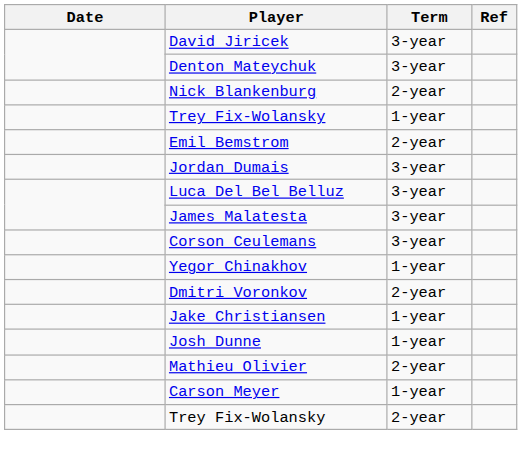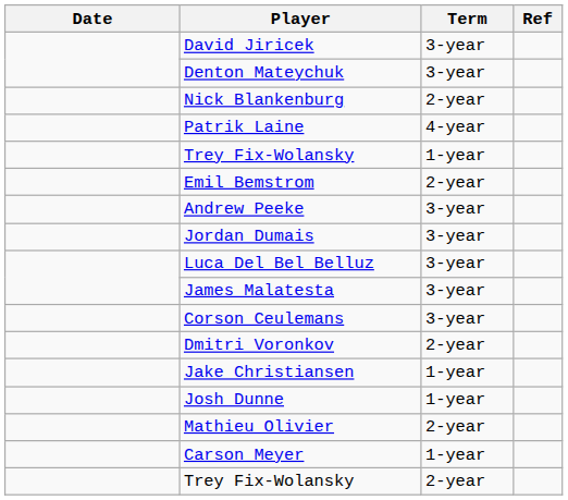+ row: Patrik Laine | 4-year
+ row: Andrew Peeke | 3-year
- row: Yegor Chinakhov | 1-year
